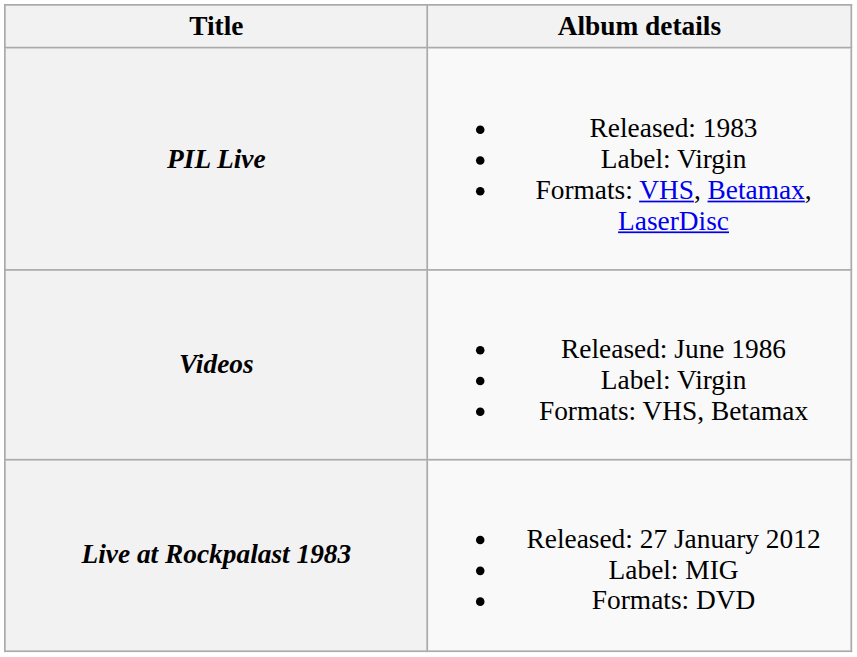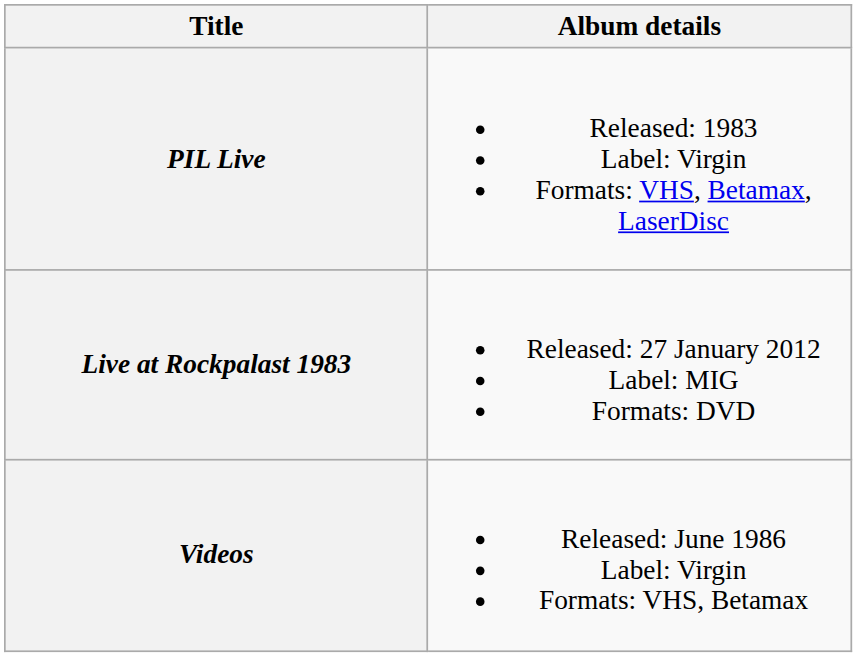rows swapped: Videos <-> Live at Rockpalast 1983
